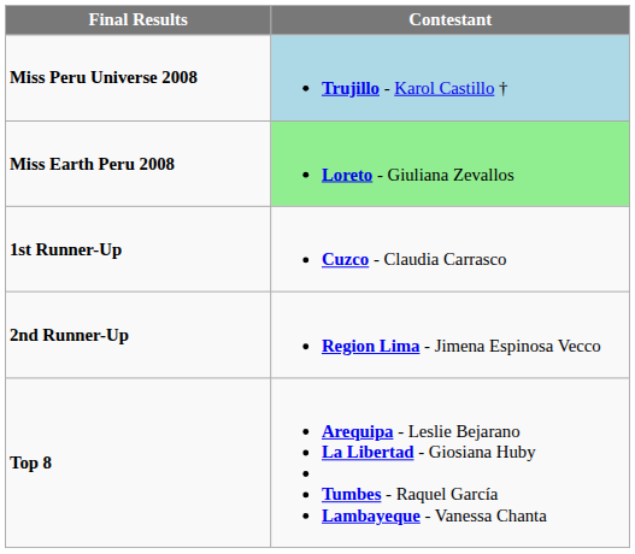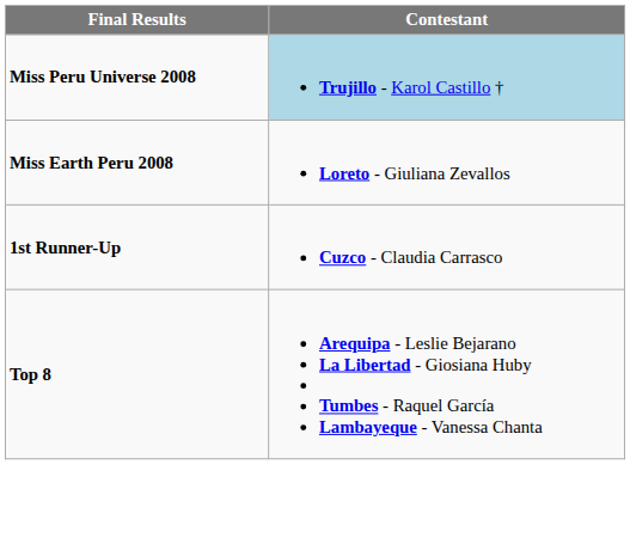Miss Earth Peru 2008 | Contestant: lightgreen background -> no background
- row: 2nd Runner-Up | Region Lima - Jimena Espinosa Vecco
